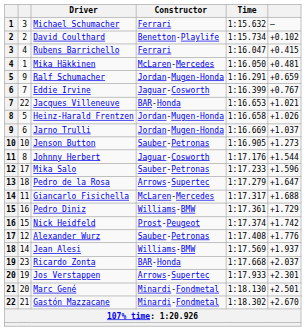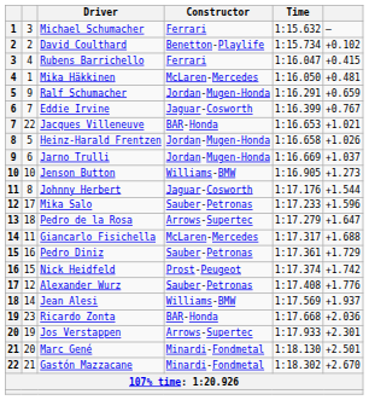Jenson Button | Constructor: Sauber-Petronas -> Williams-BMW
Pedro Diniz | Constructor: Williams-BMW -> Sauber-Petronas
Ricardo Zonta | column 6: +2.037 -> +2.036
